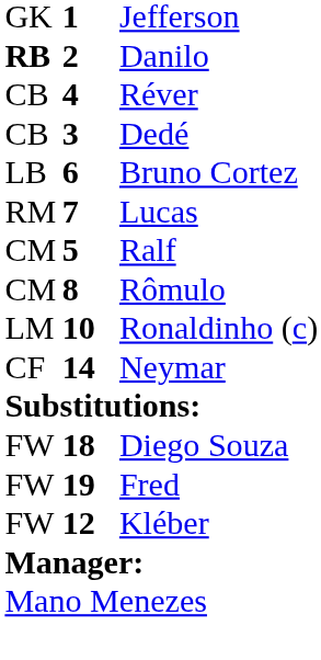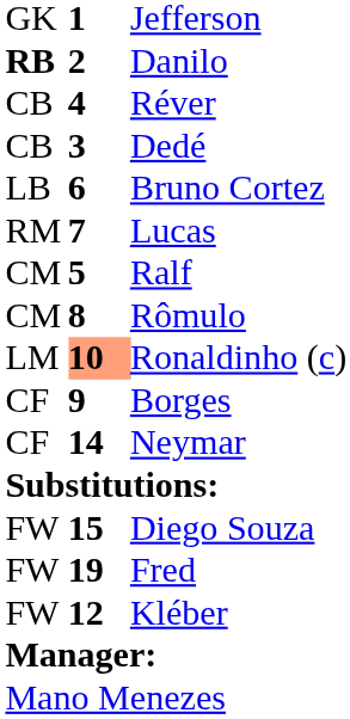Ronaldinho (c) | column 2: no background -> lightsalmon background
+ row: CF | 9 | Borges
Diego Souza | column 2: 18 -> 15
